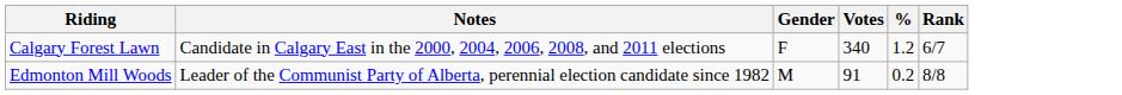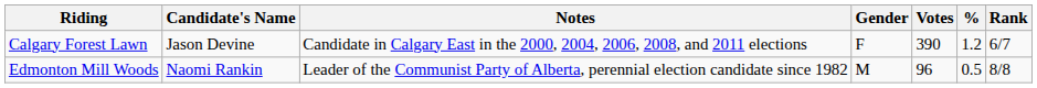+ column: Candidate's Name | Jason Devine | Naomi Rankin
Calgary Forest Lawn | Votes: 340 -> 390
Edmonton Mill Woods | Votes: 91 -> 96
Edmonton Mill Woods | %: 0.2 -> 0.5
